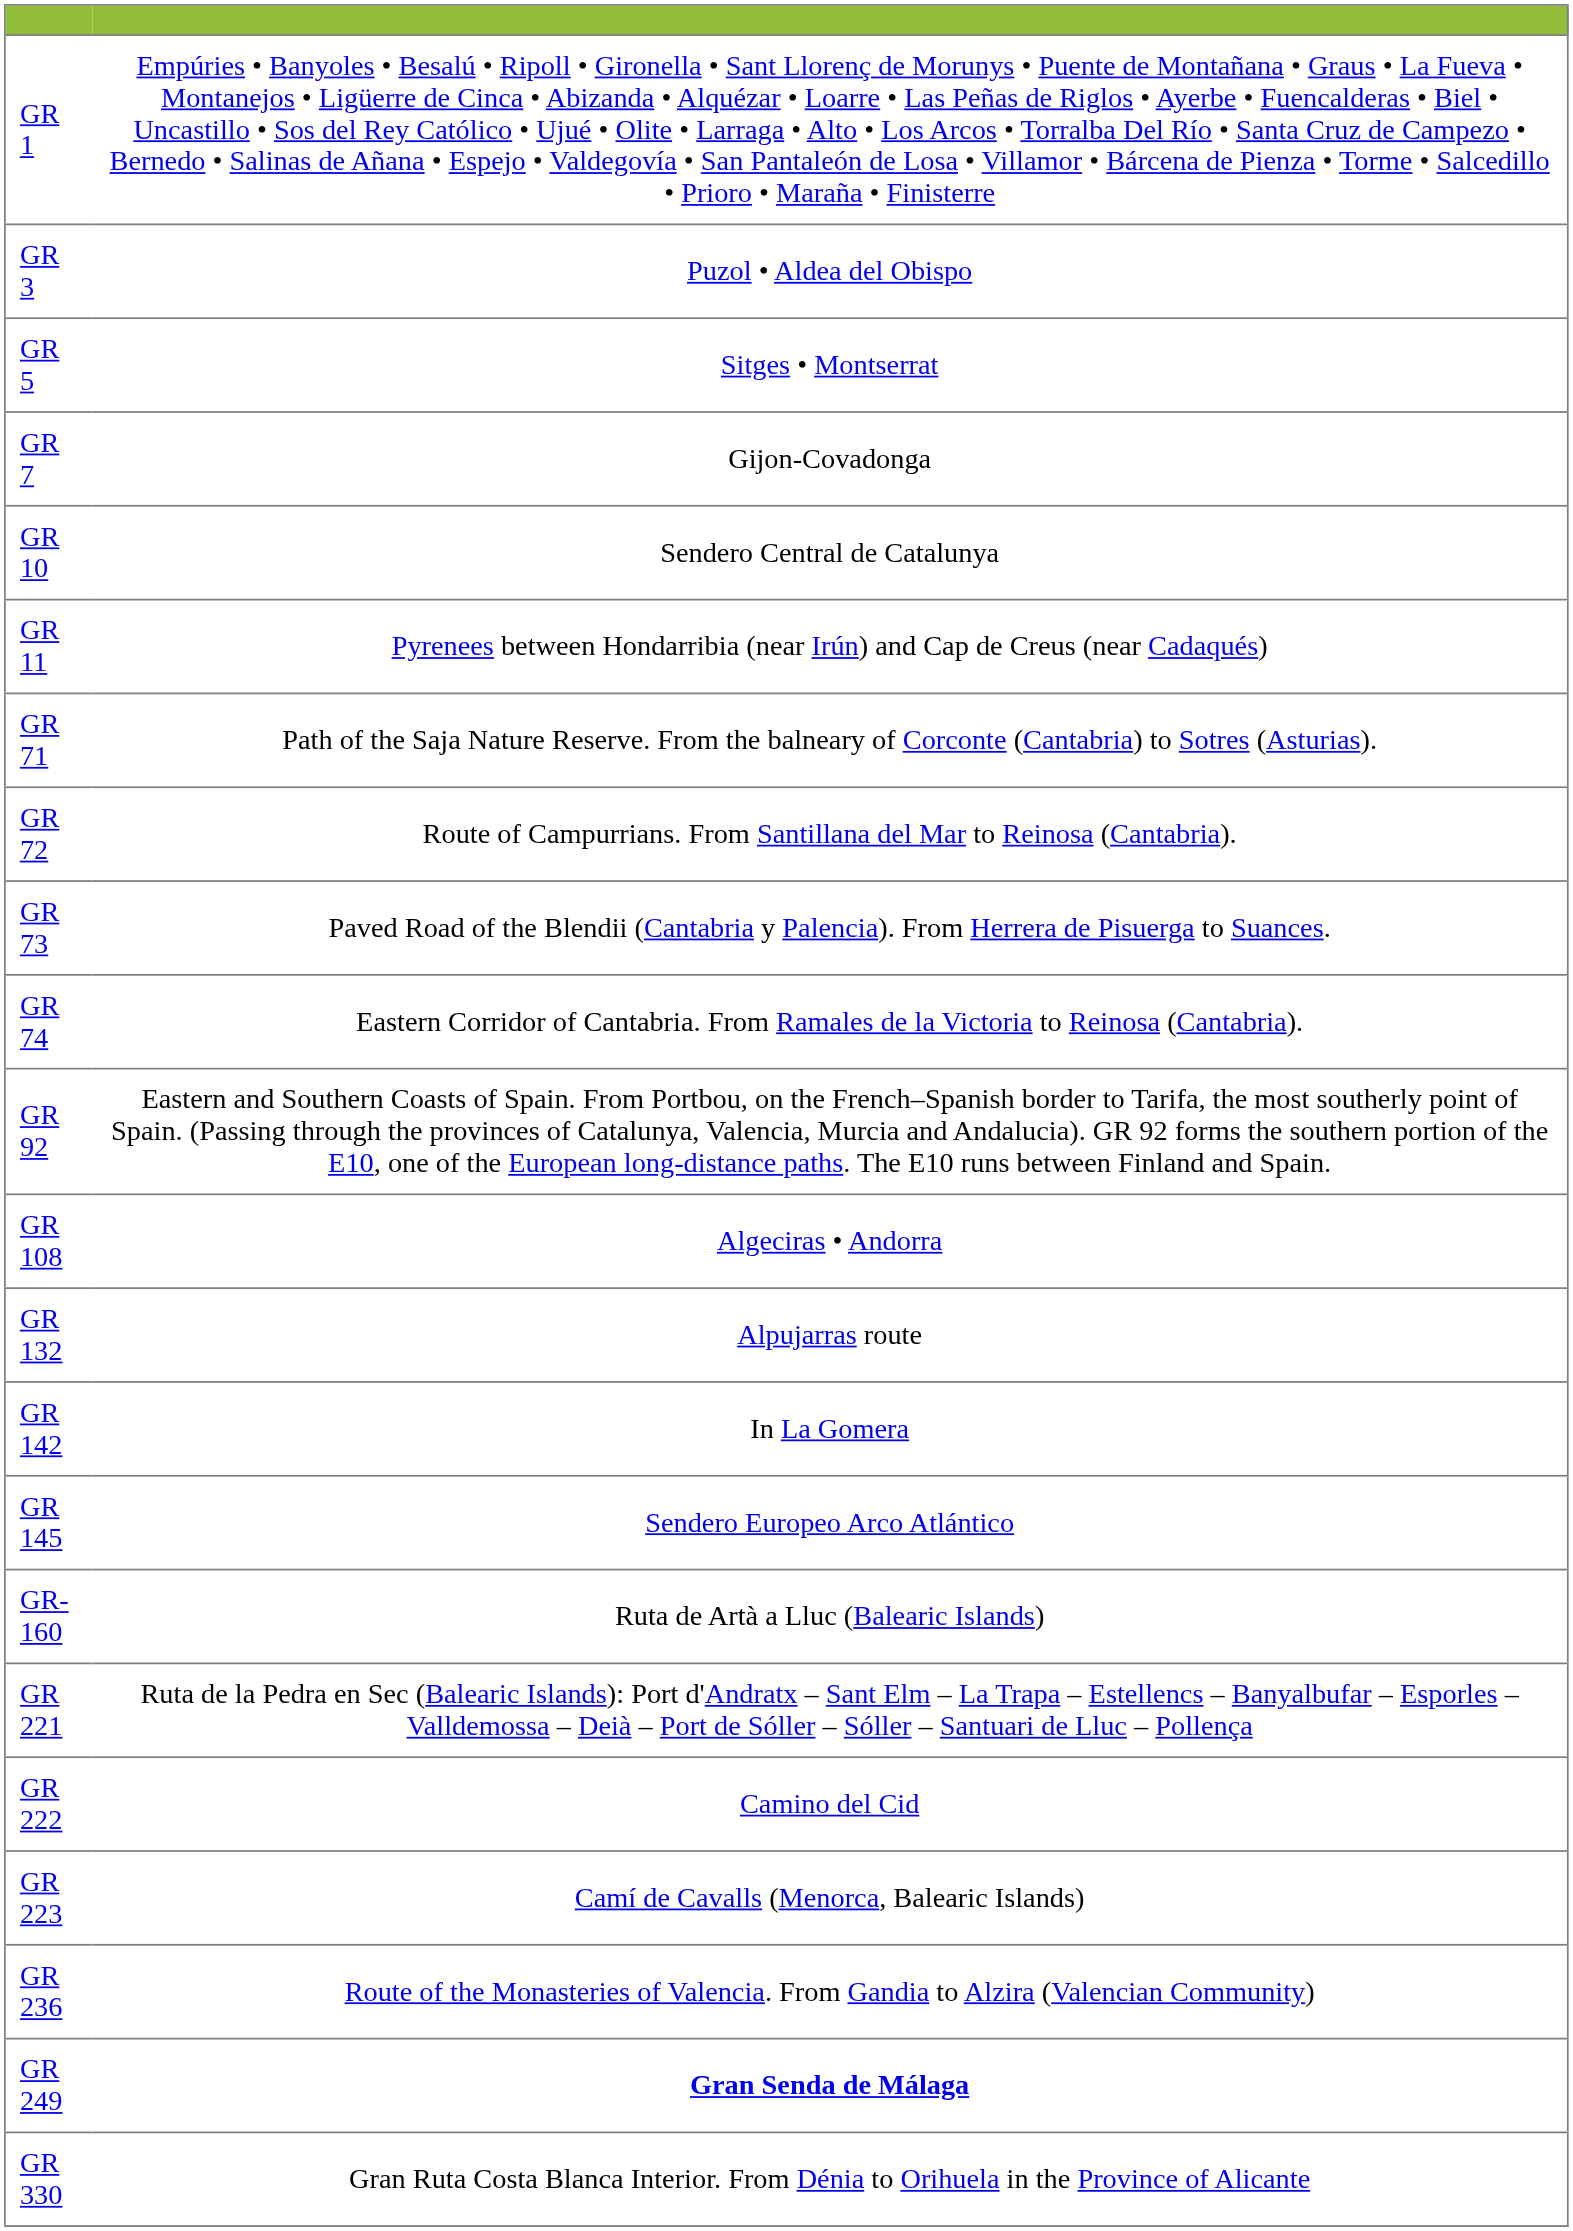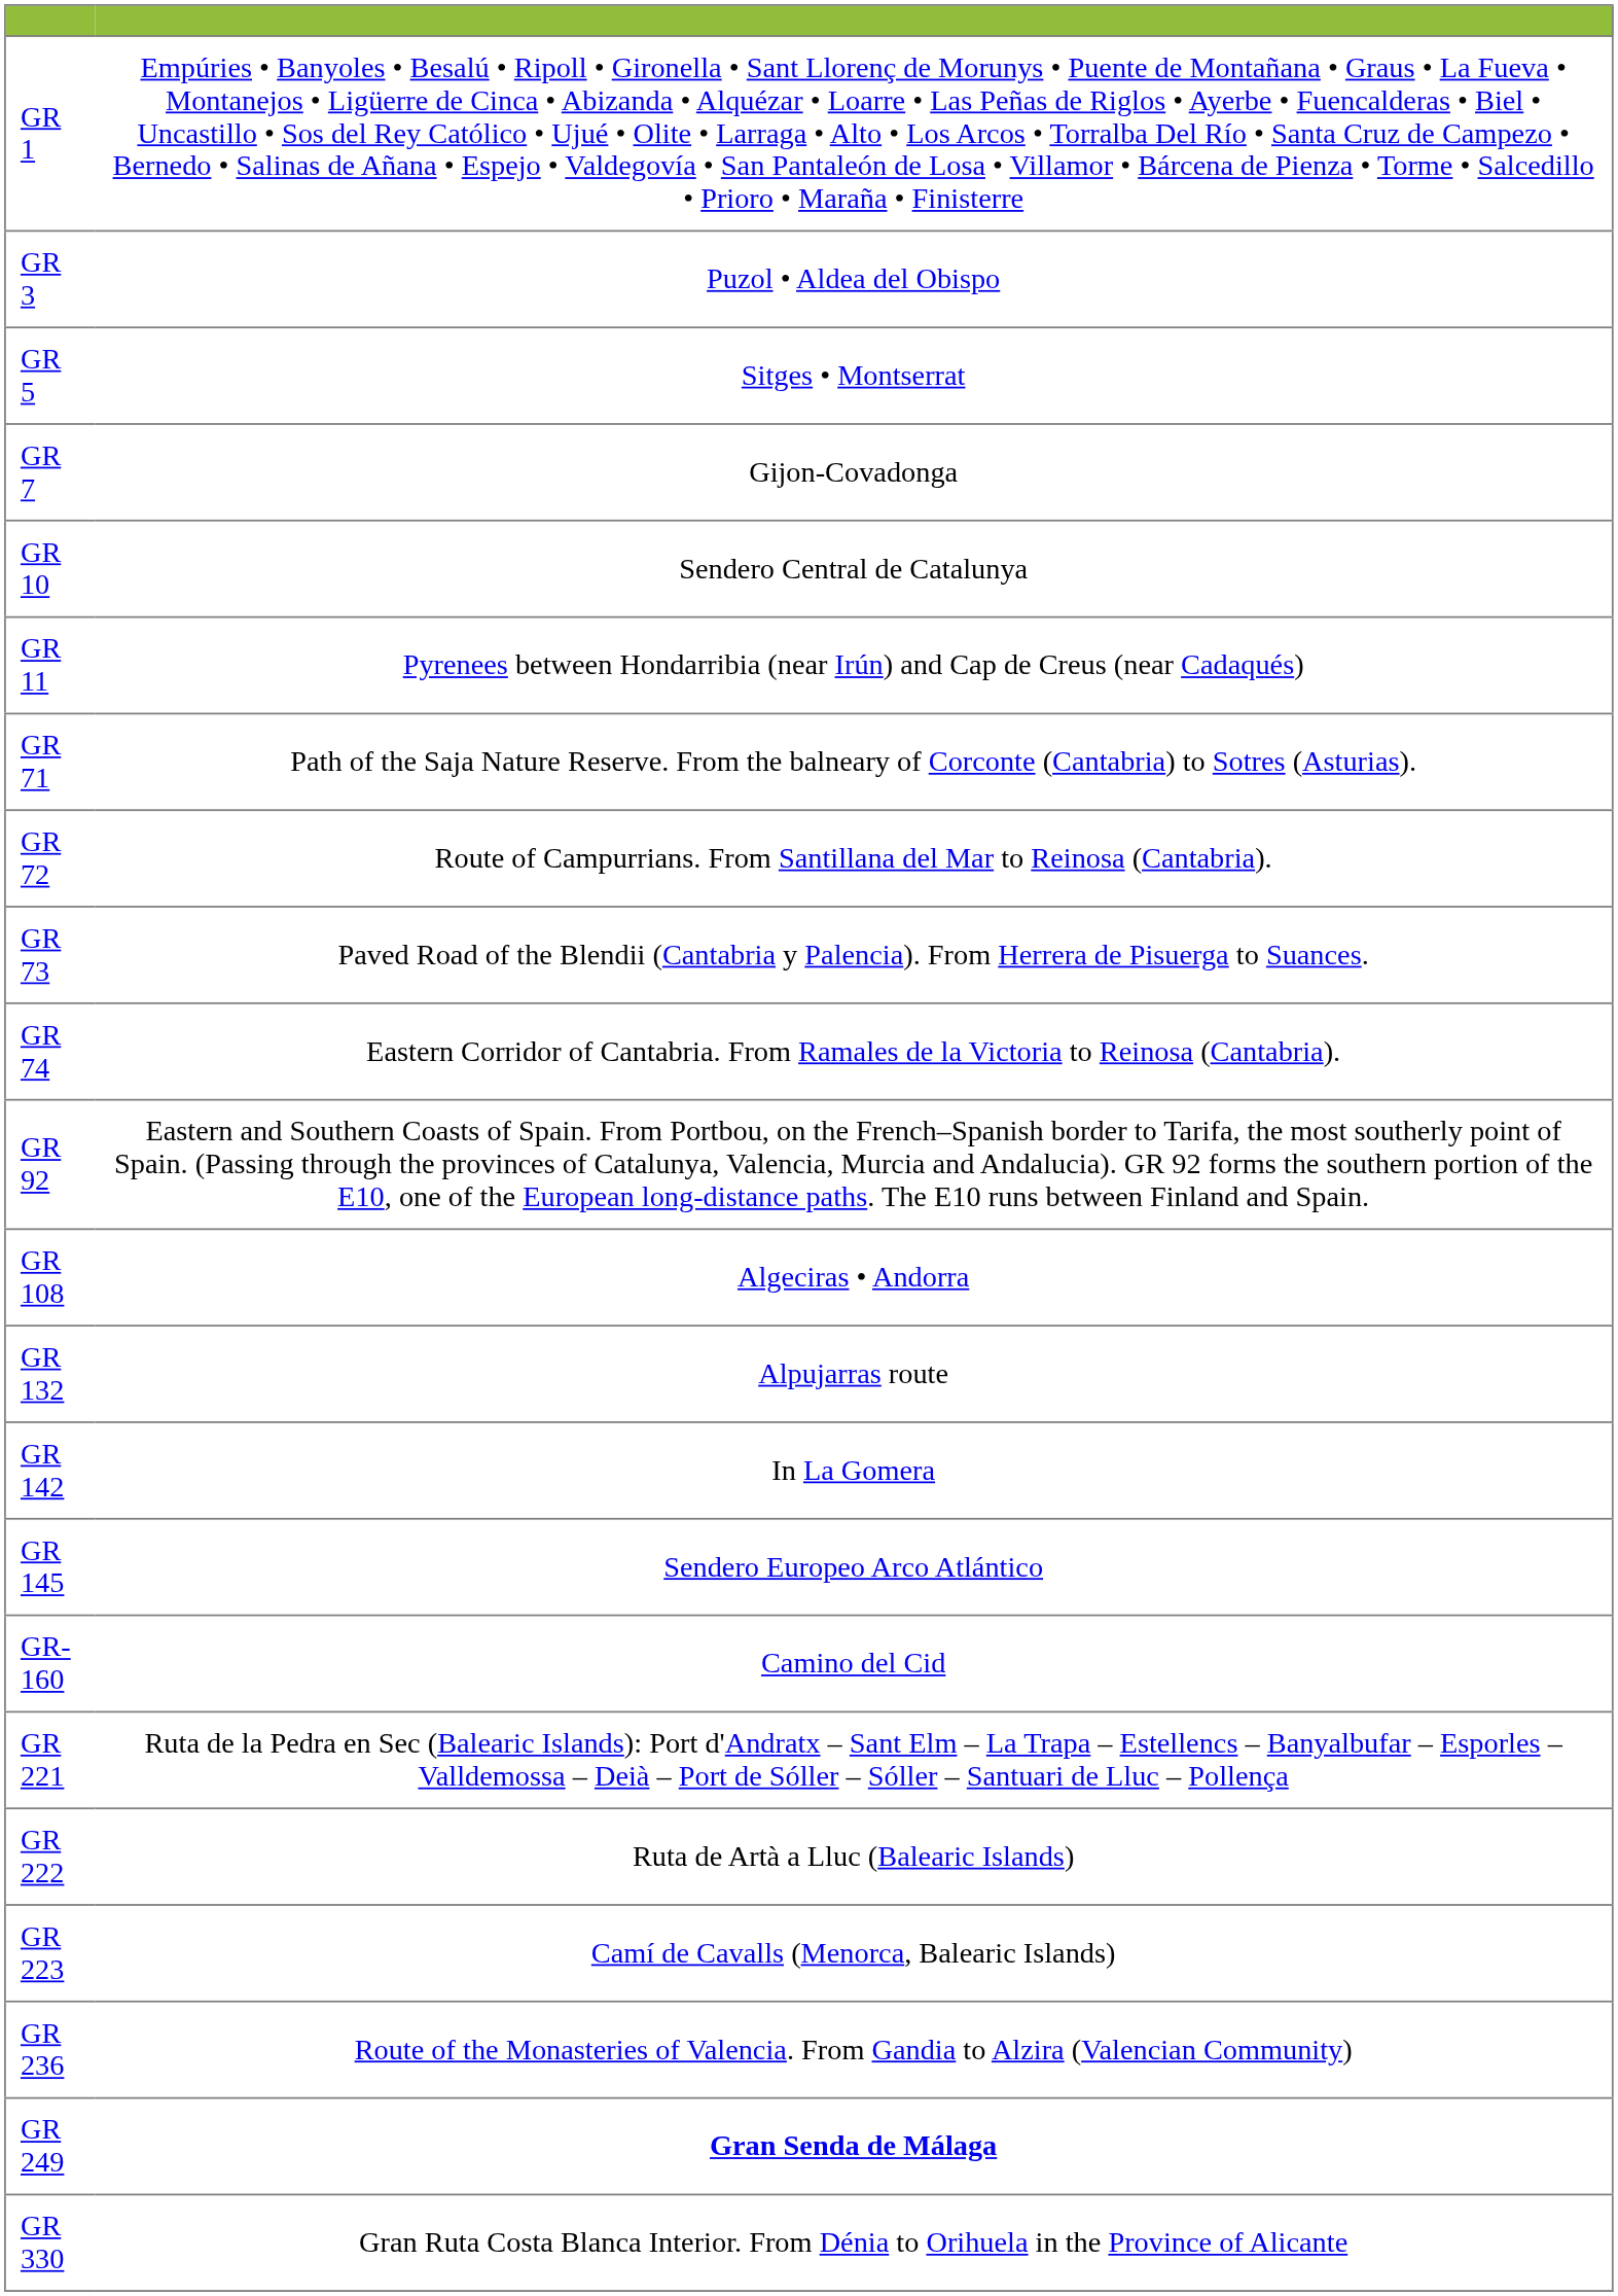GR-160 | column 2: Ruta de Artà a Lluc (Balearic Islands) -> Camino del Cid
GR 222 | column 2: Camino del Cid -> Ruta de Artà a Lluc (Balearic Islands)
